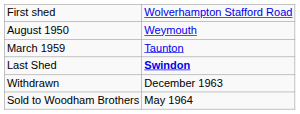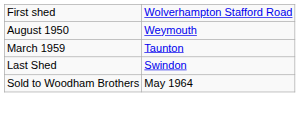Last Shed | column 2: bold -> normal
- row: Withdrawn | December 1963
